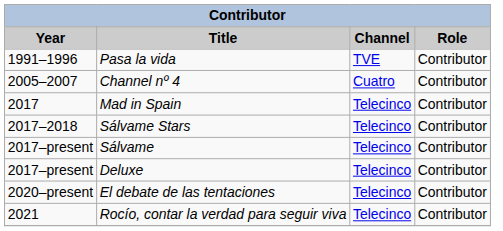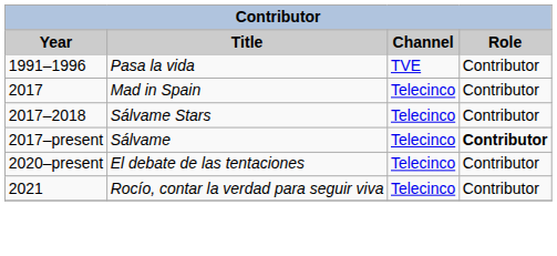- row: 2005–2007 | Channel nº 4 | Cuatro | Contributor
Sálvame | Role: normal -> bold
- row: 2017–present | Deluxe | Telecinco | Contributor
